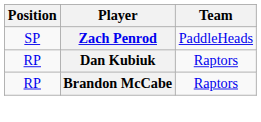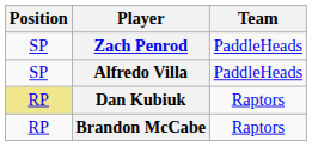+ row: SP | Alfredo Villa | PaddleHeads
Dan Kubiuk | Position: no background -> khaki background
